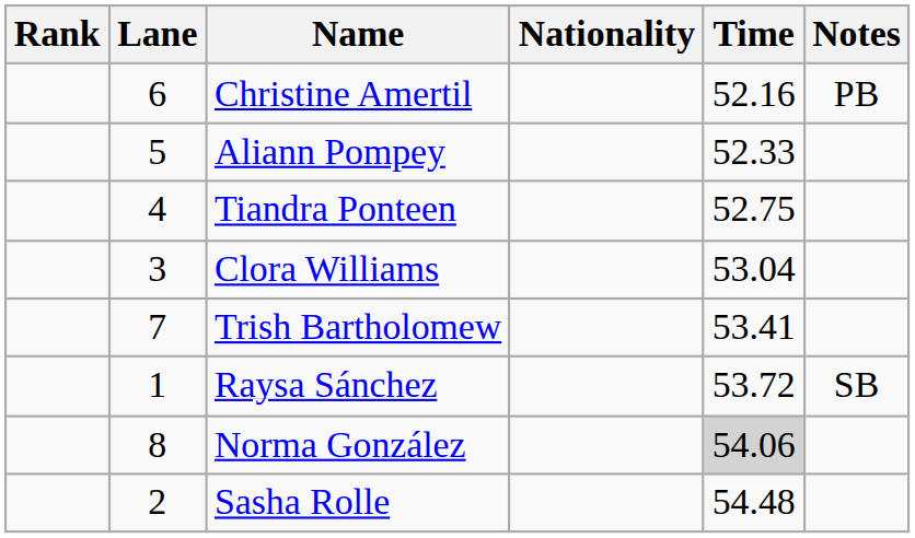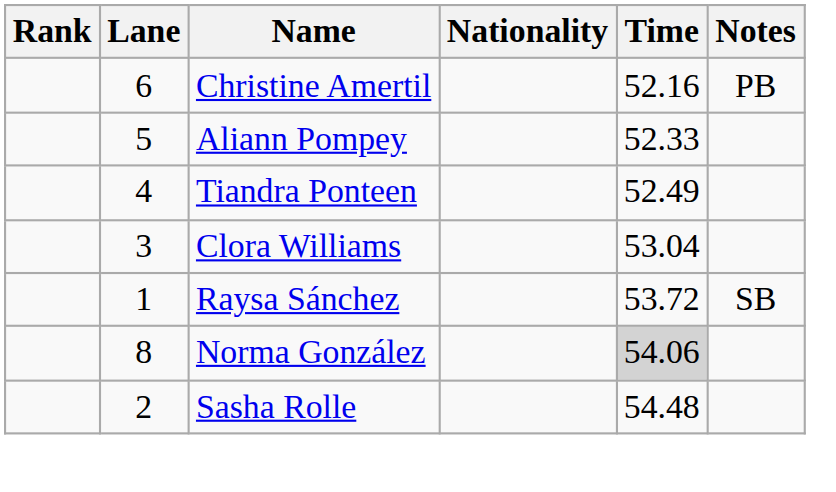Tiandra Ponteen | Time: 52.75 -> 52.49
- row: 7 | Trish Bartholomew | 53.41
